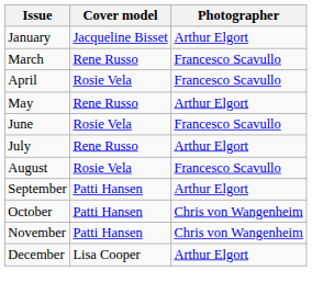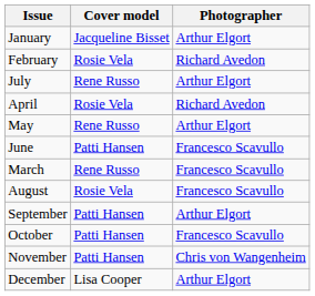+ row: February | Rosie Vela | Richard Avedon
rows swapped: March <-> July
April | Photographer: Francesco Scavullo -> Richard Avedon
June | Cover model: Rosie Vela -> Patti Hansen
October | Photographer: Chris von Wangenheim -> Francesco Scavullo
